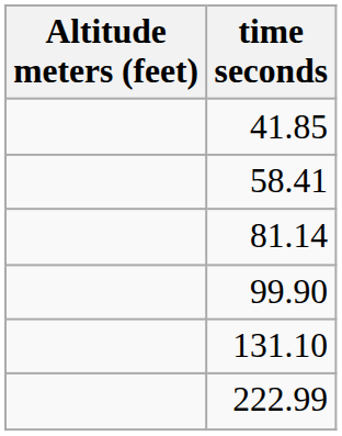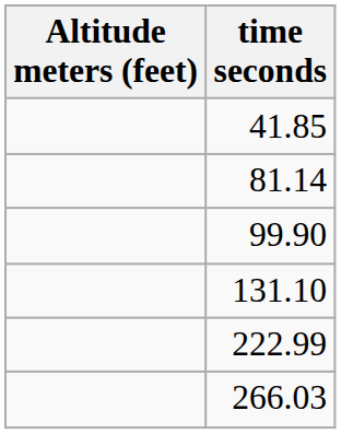- row: 58.41
+ row: 266.03
